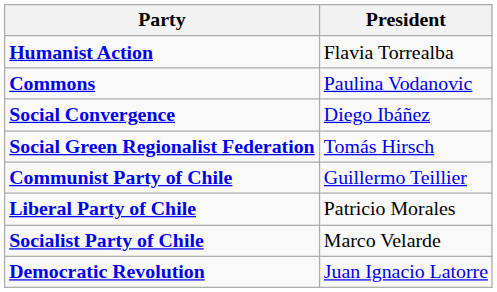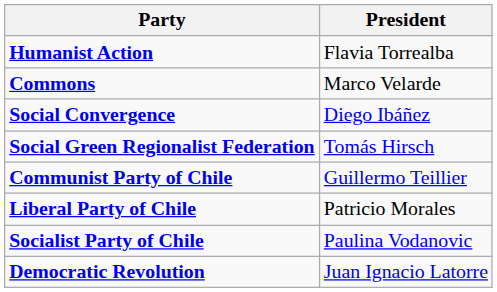Commons | President: Paulina Vodanovic -> Marco Velarde
Socialist Party of Chile | President: Marco Velarde -> Paulina Vodanovic
